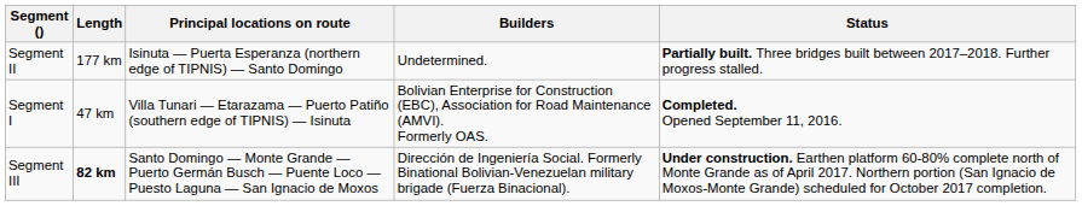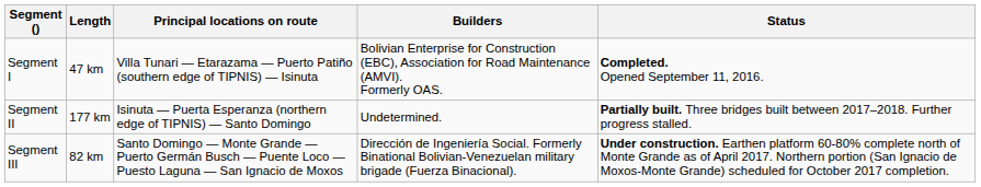rows swapped: Segment I <-> Segment II
Segment III | Length: bold -> normal
